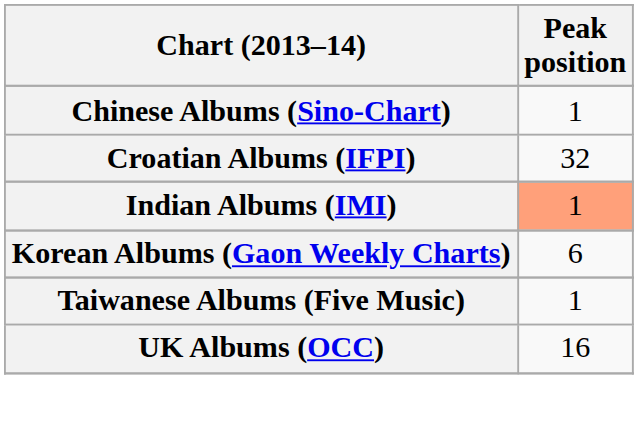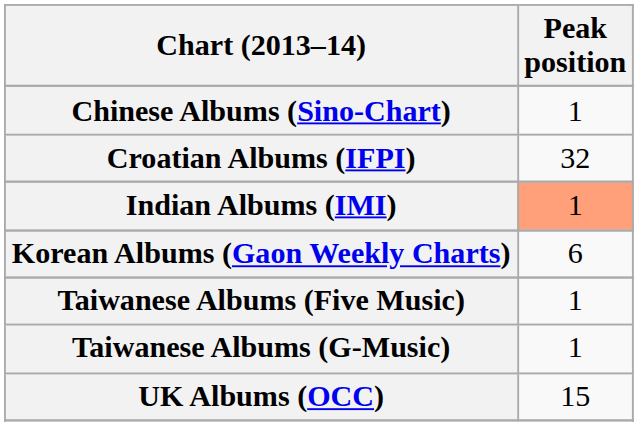+ row: Taiwanese Albums (G-Music) | 1
UK Albums (OCC) | Peak position: 16 -> 15
